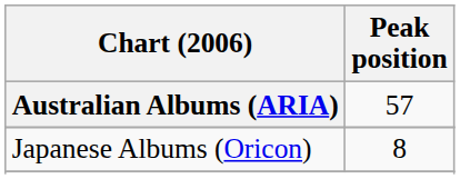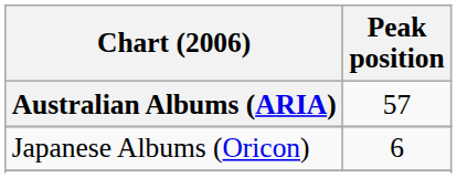Japanese Albums (Oricon) | Peak position: 8 -> 6
